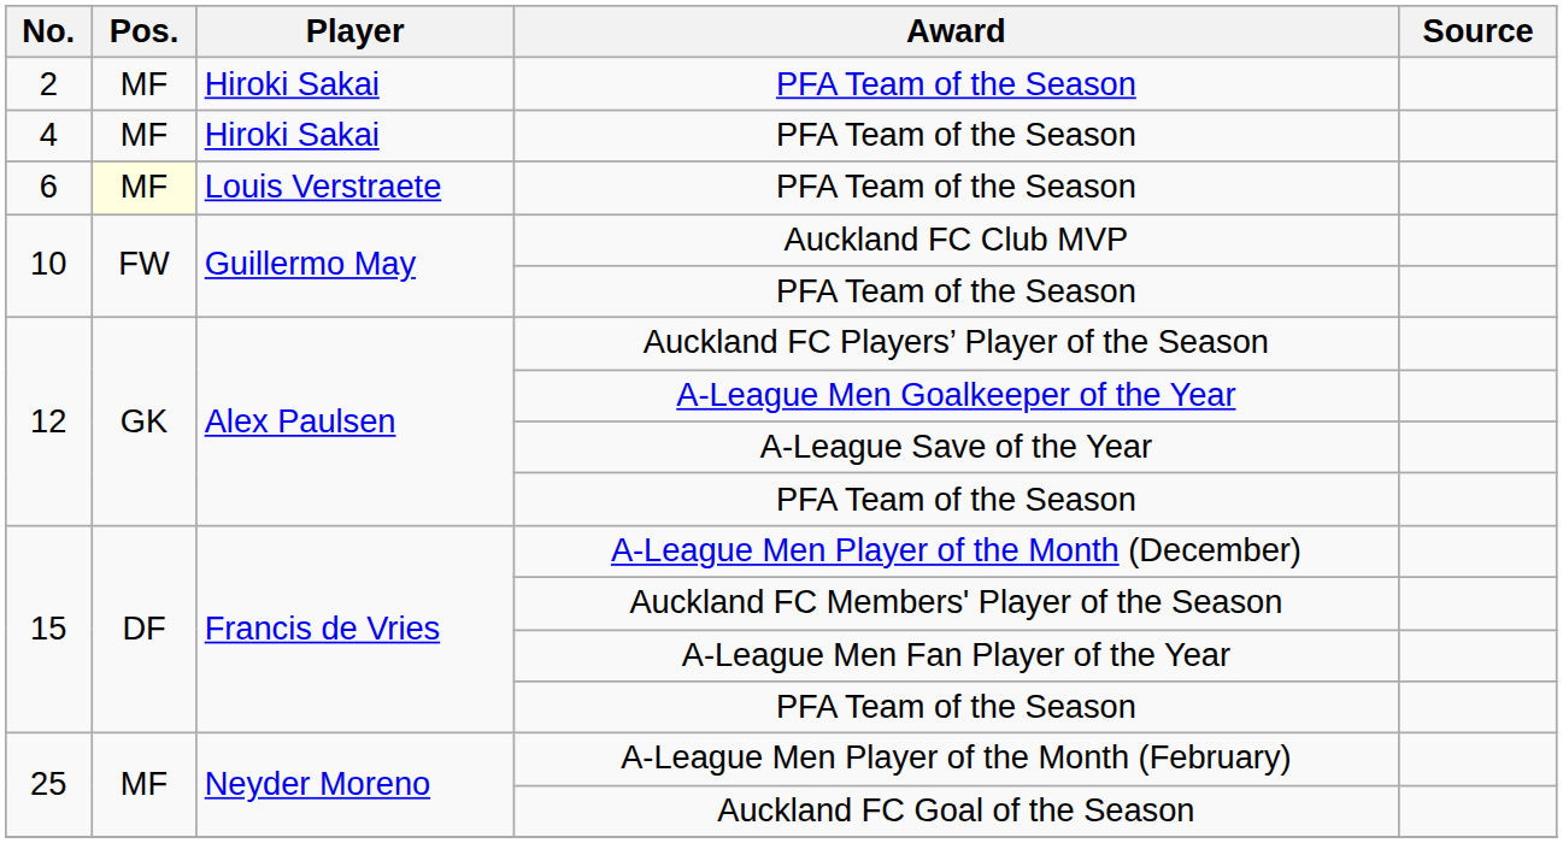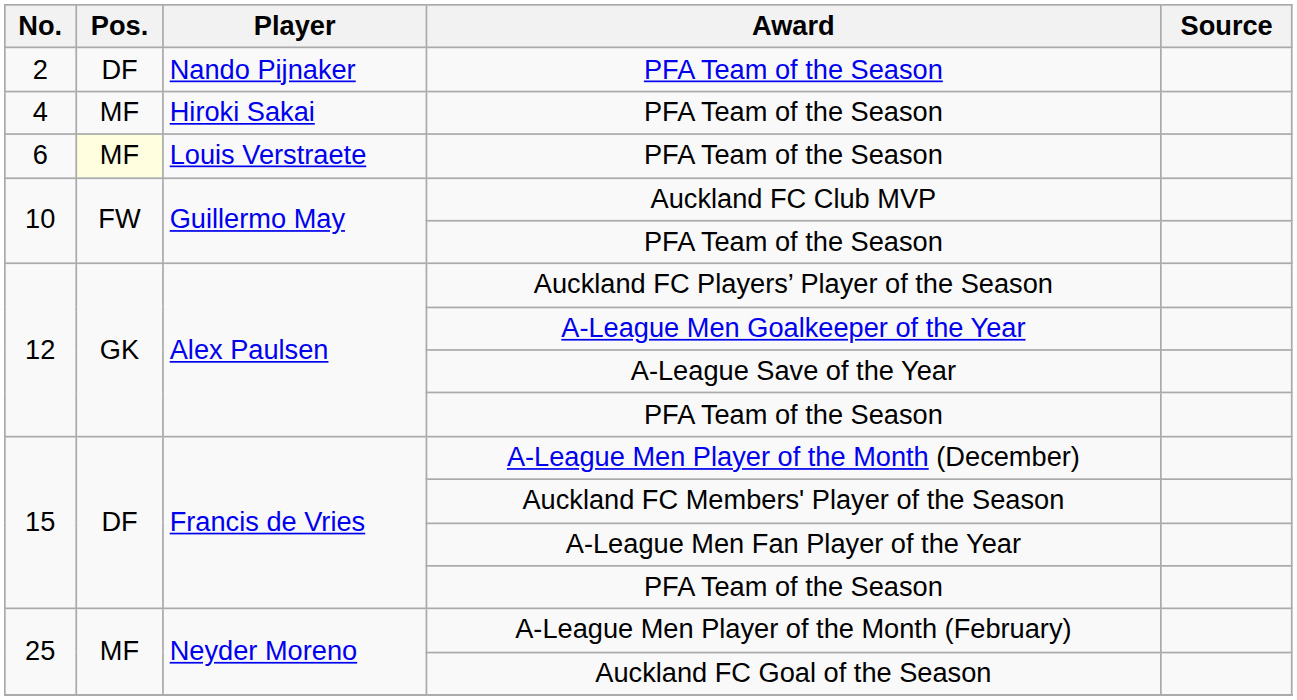2 / PFA Team of the Season | Pos.: MF -> DF
2 / PFA Team of the Season | Player: Hiroki Sakai -> Nando Pijnaker
